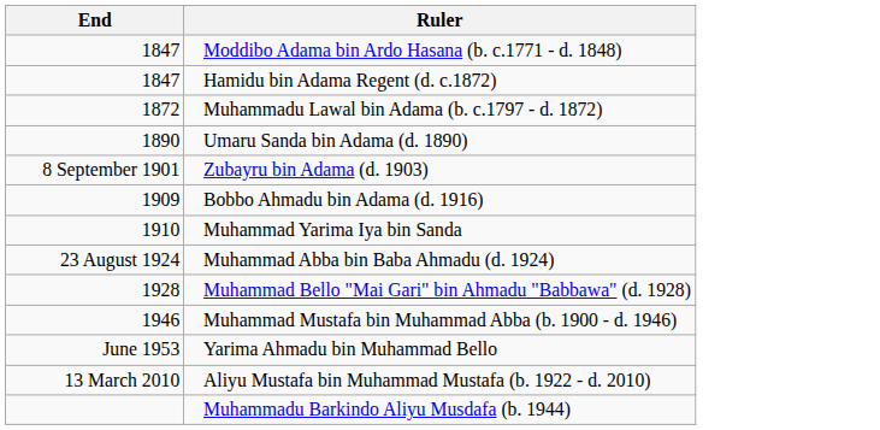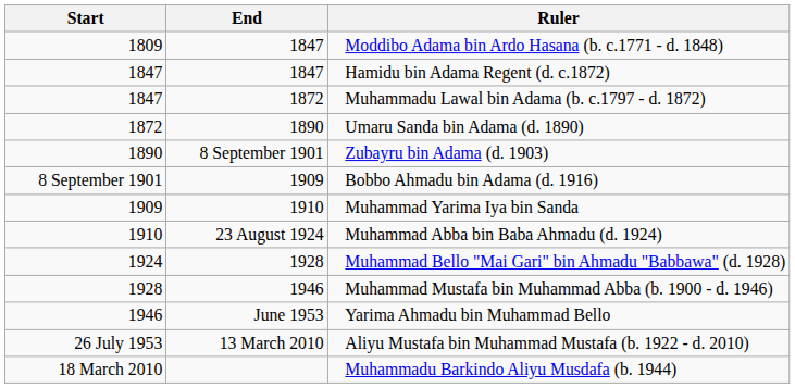+ column: Start | 1809 | 1847 | 1847 | 1872 | 1890 | 8 September 1901 | 1909 | 1910 | 1924 | 1928 | 1946 | 26 July 1953 | 18 March 2010
